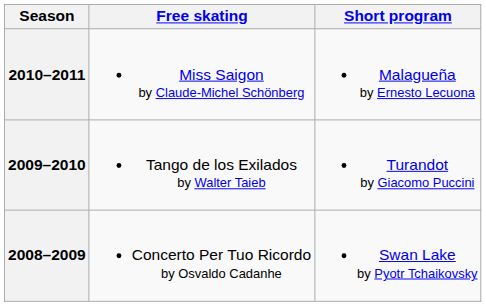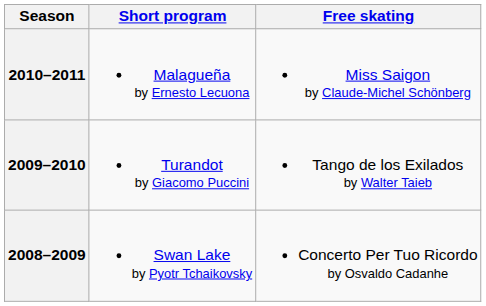columns swapped: Short program <-> Free skating
